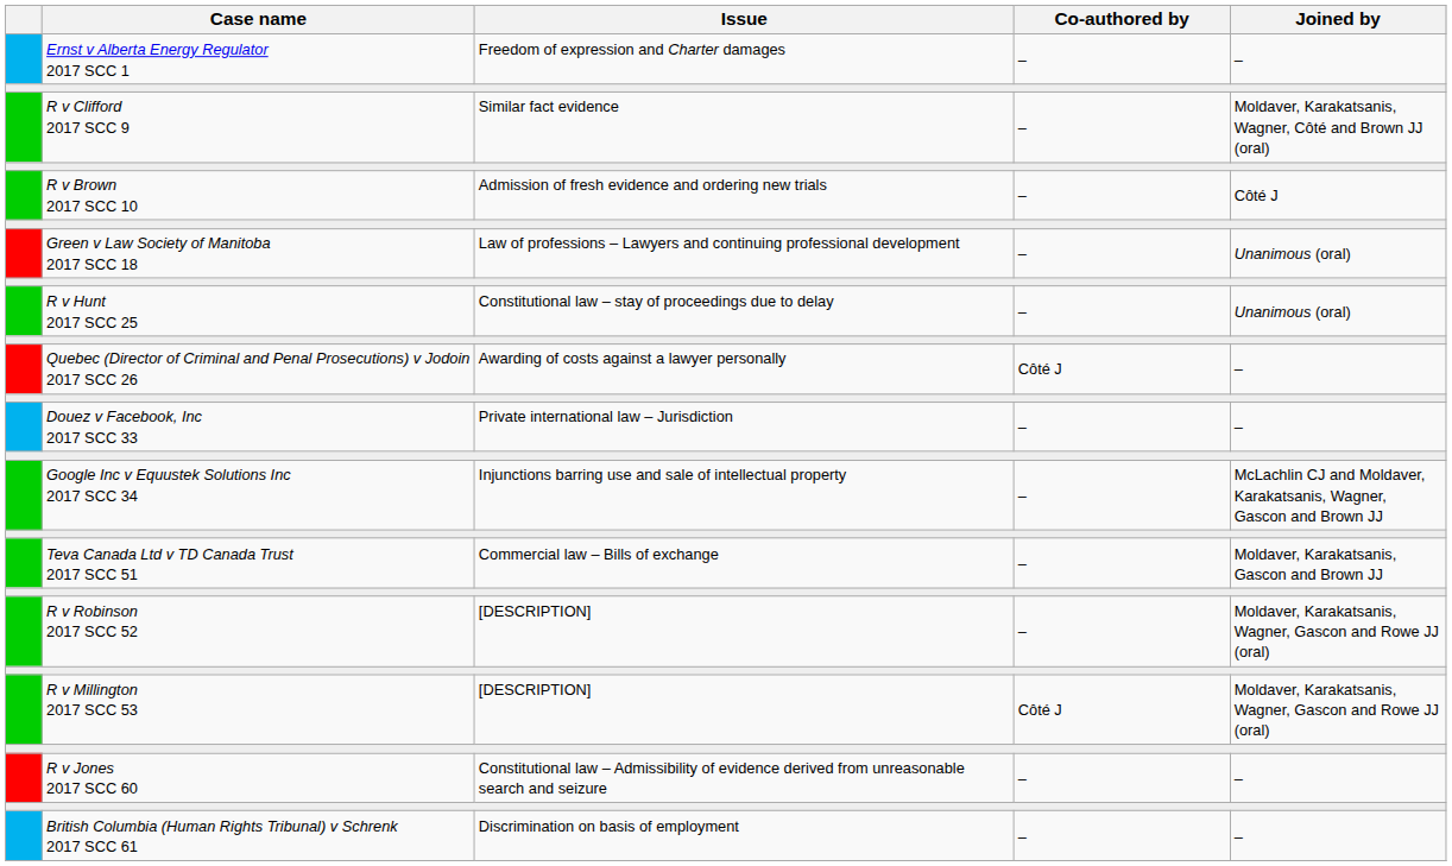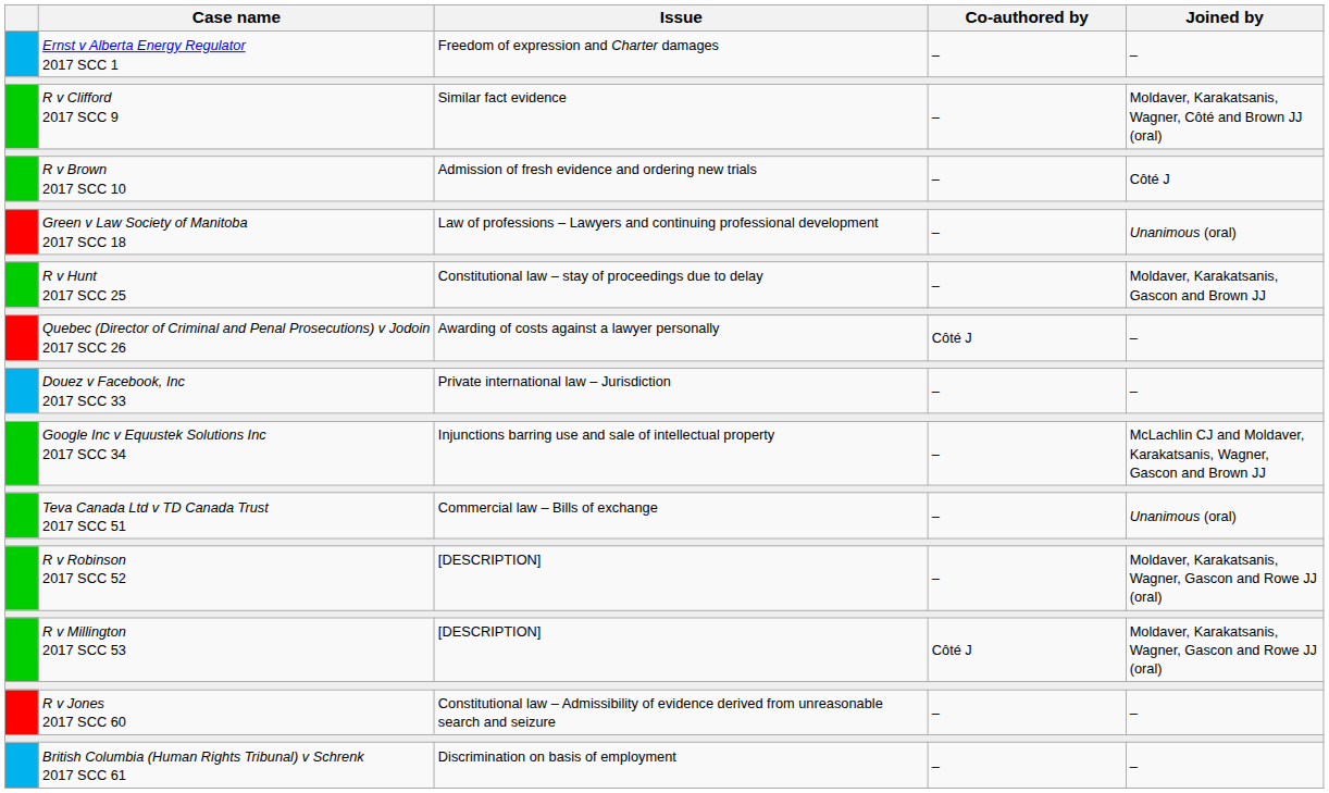R v Hunt 2017 SCC 25 | Joined by: Unanimous (oral) -> Moldaver, Karakatsanis, Gascon and Brown JJ
Teva Canada Ltd v TD Canada Trust 2017 SCC 51 | Joined by: Moldaver, Karakatsanis, Gascon and Brown JJ -> Unanimous (oral)
